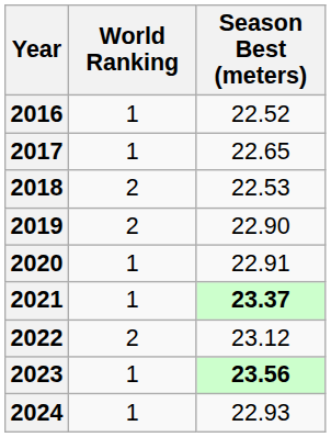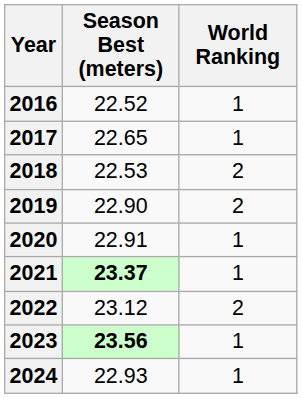columns swapped: World Ranking <-> Season Best (meters)
